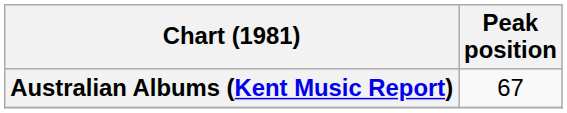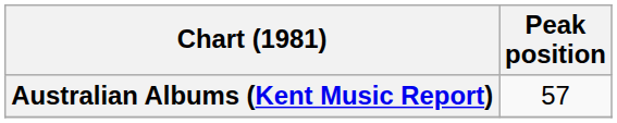Australian Albums (Kent Music Report) | Peak position: 67 -> 57
